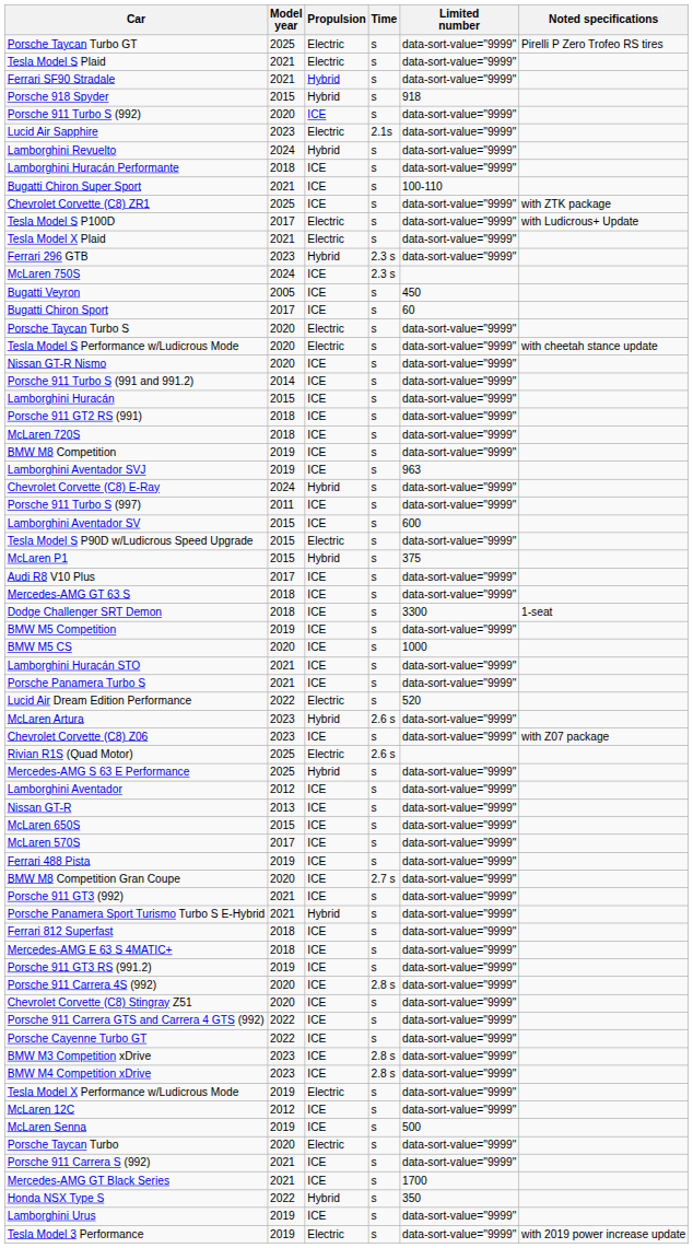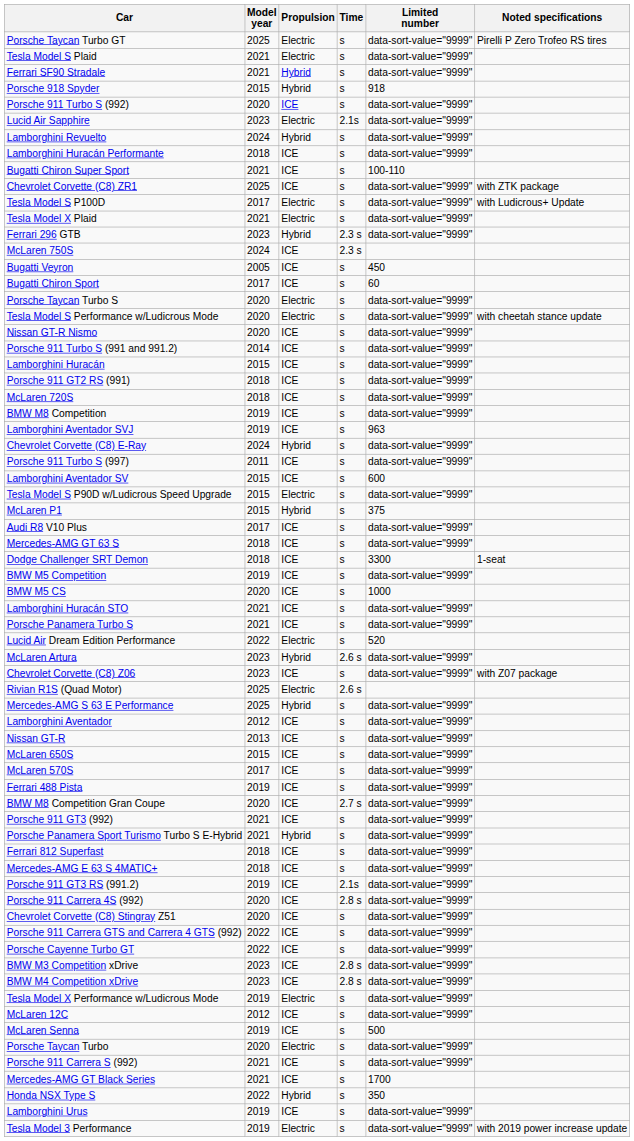Porsche 911 GT3 RS (991.2) | Time: s -> 2.1s
